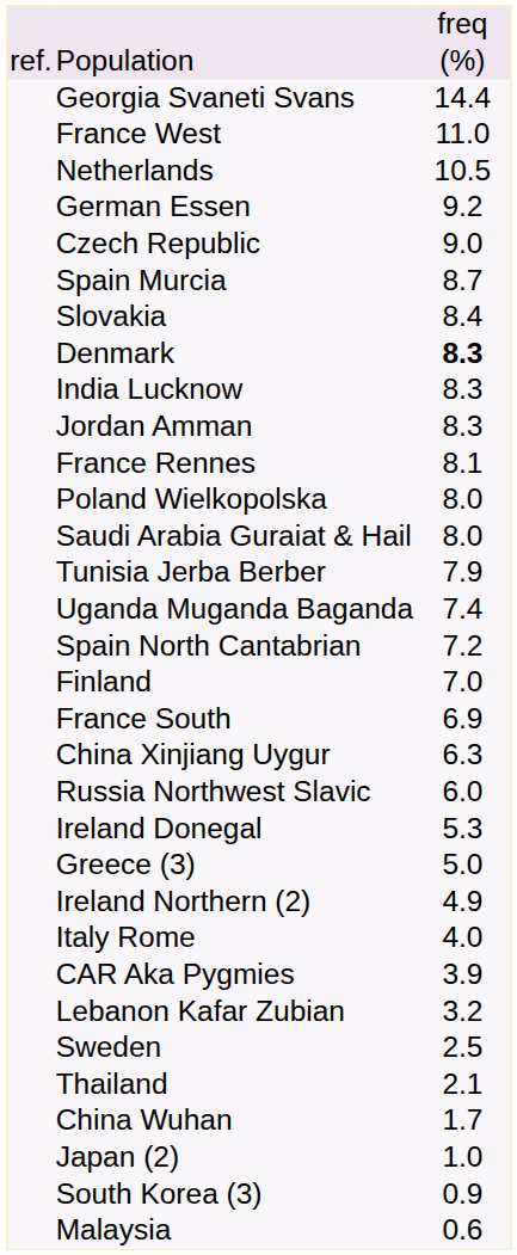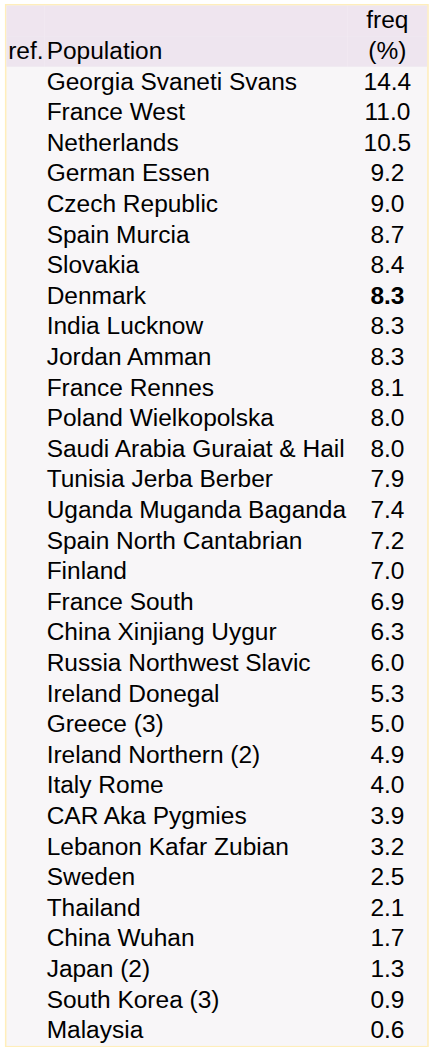Japan (2) | column 3: 1.0 -> 1.3
